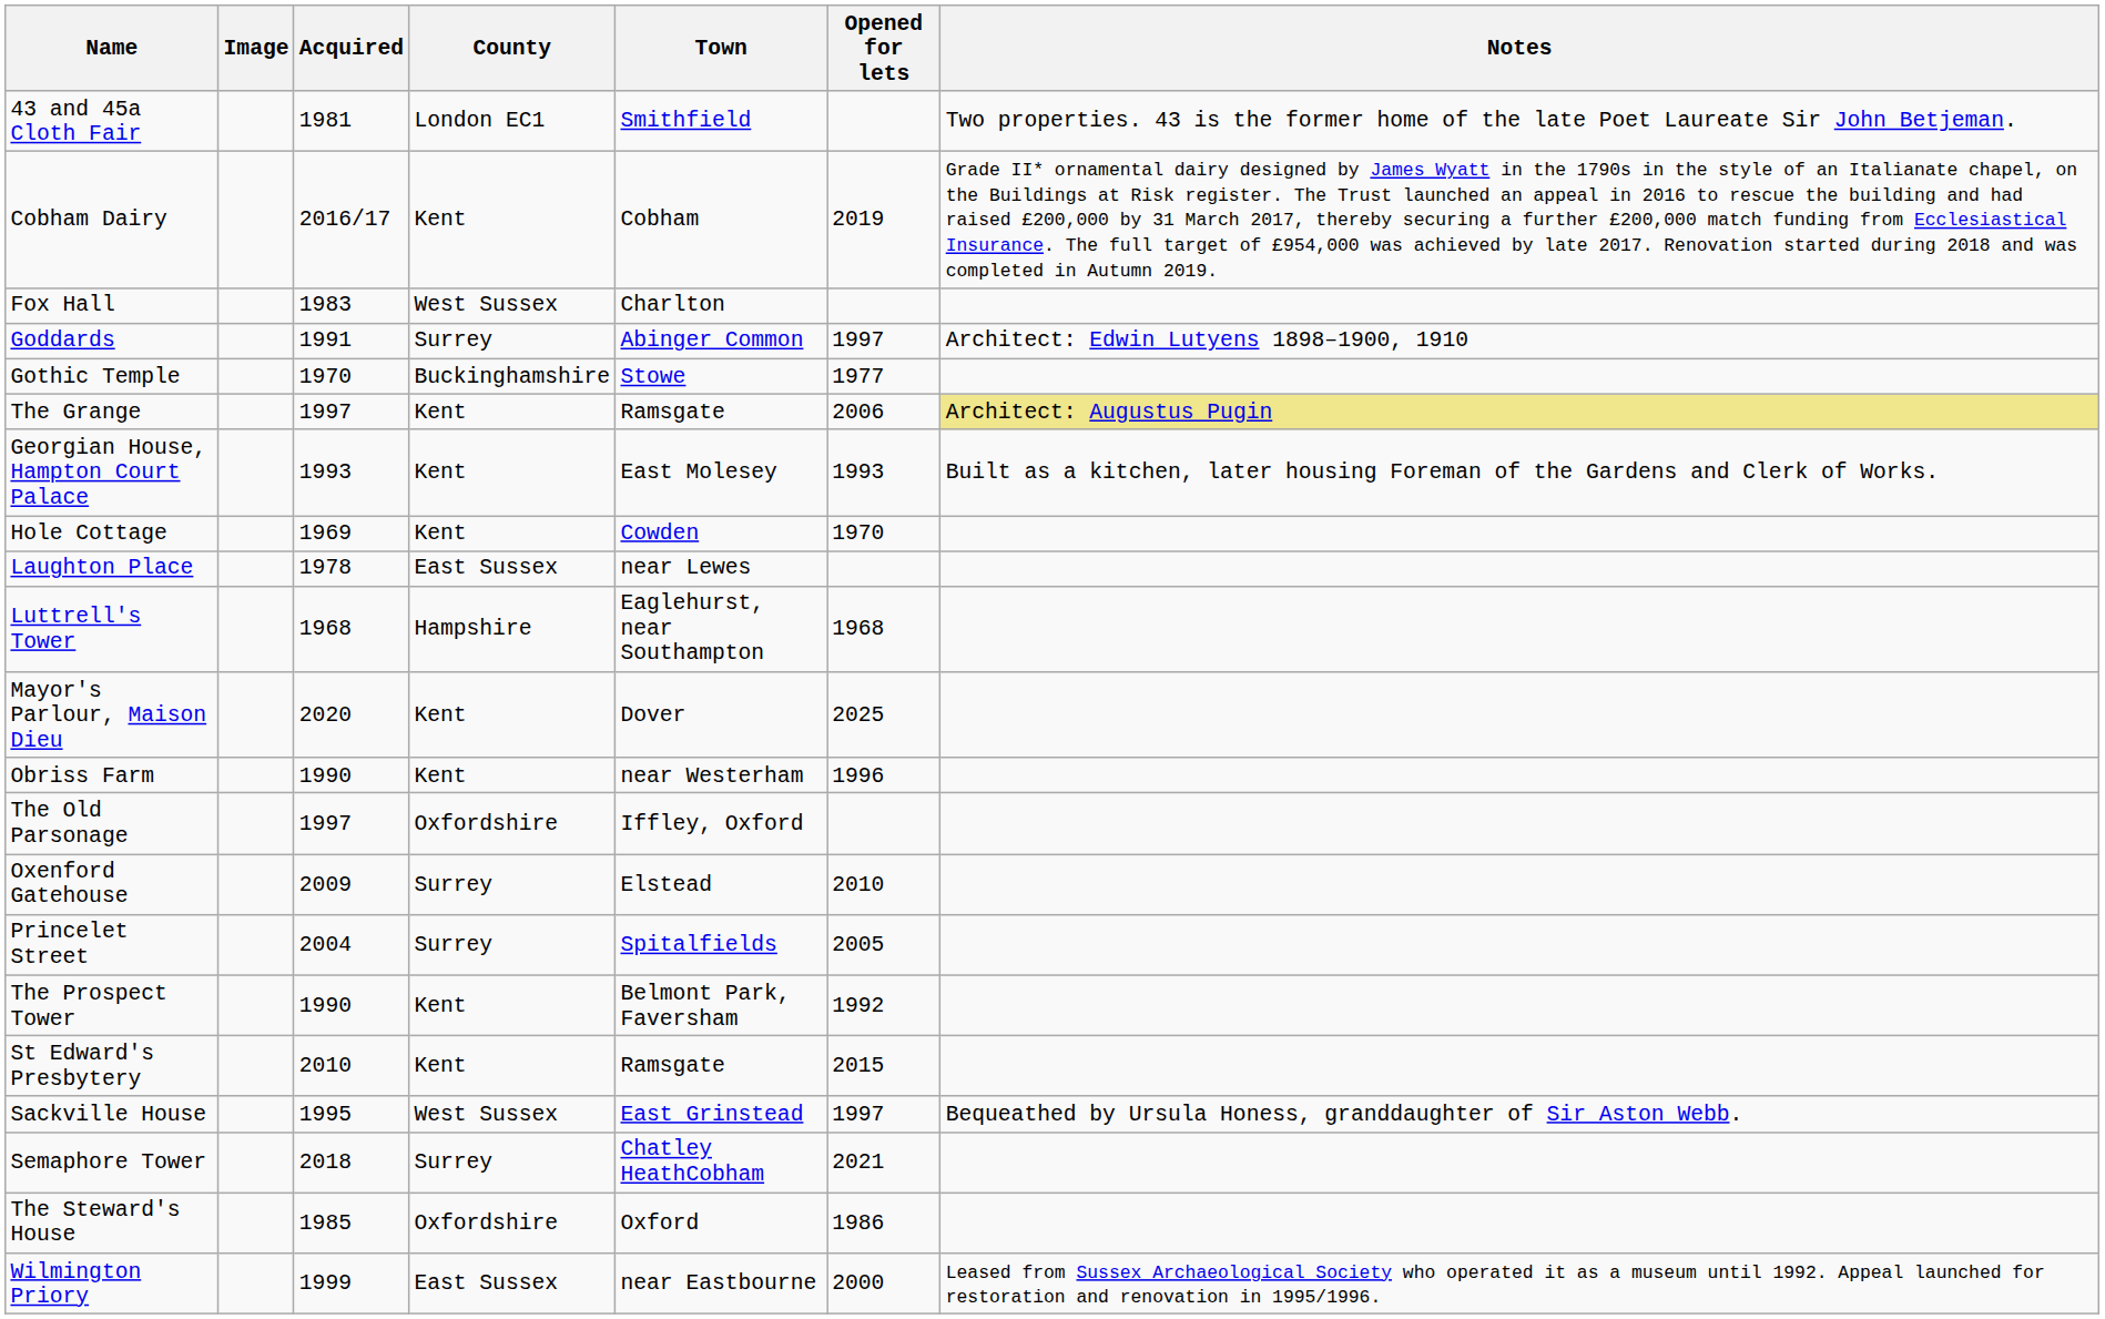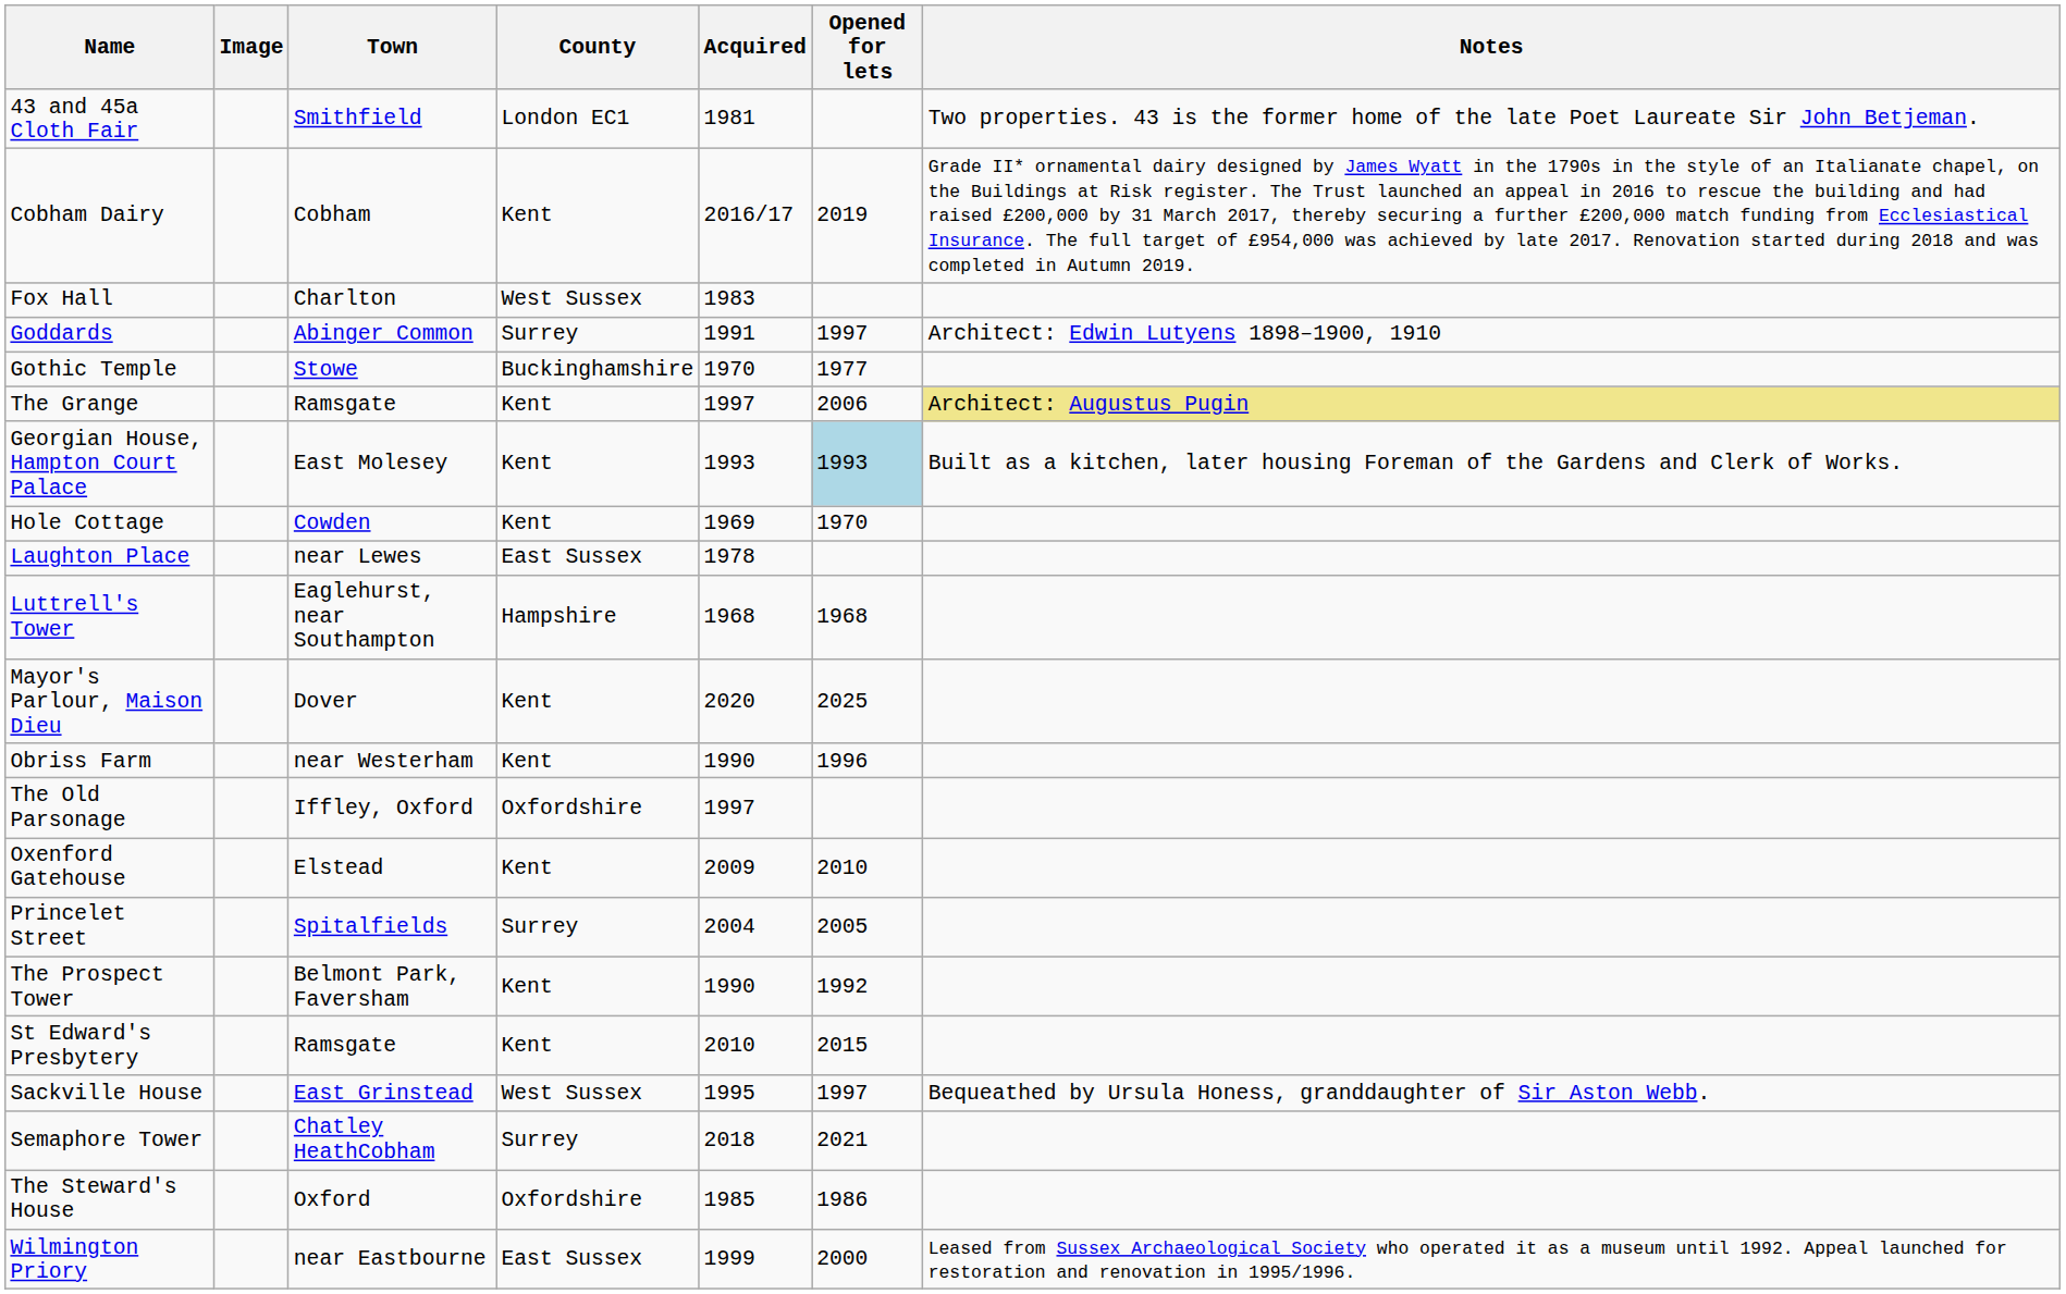columns swapped: Town <-> Acquired
Georgian House, Hampton Court Palace | Opened for lets: no background -> lightblue background
Oxenford Gatehouse | County: Surrey -> Kent
